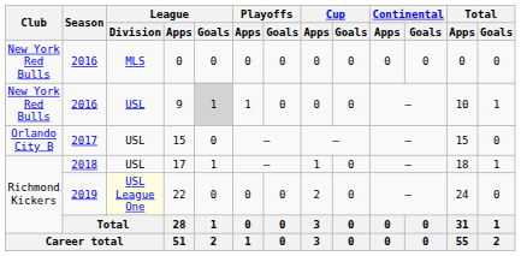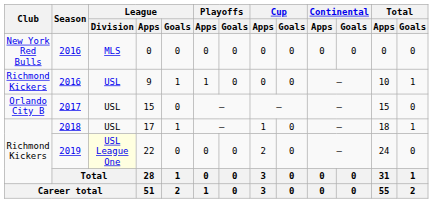9 | Club: New York Red Bulls -> Richmond Kickers
9 | League / Goals: lightgrey background -> no background
